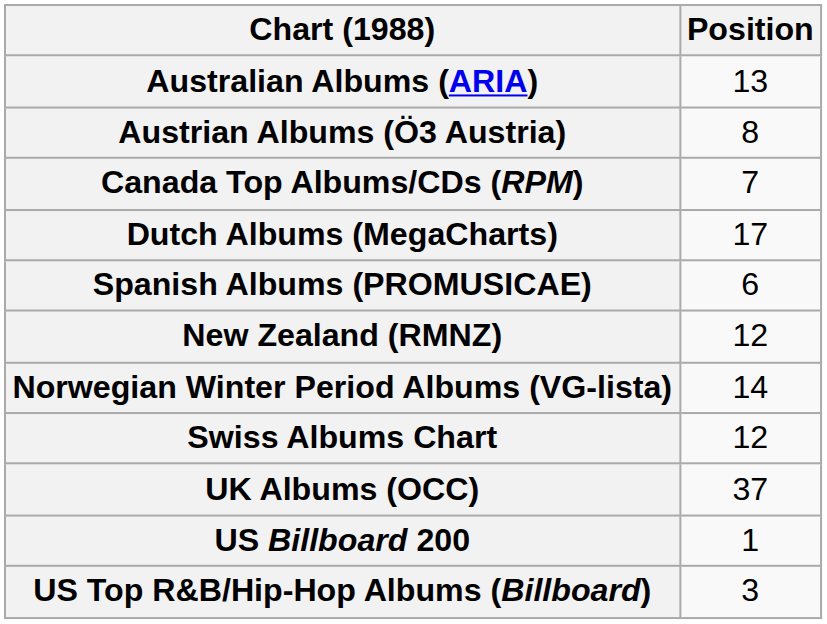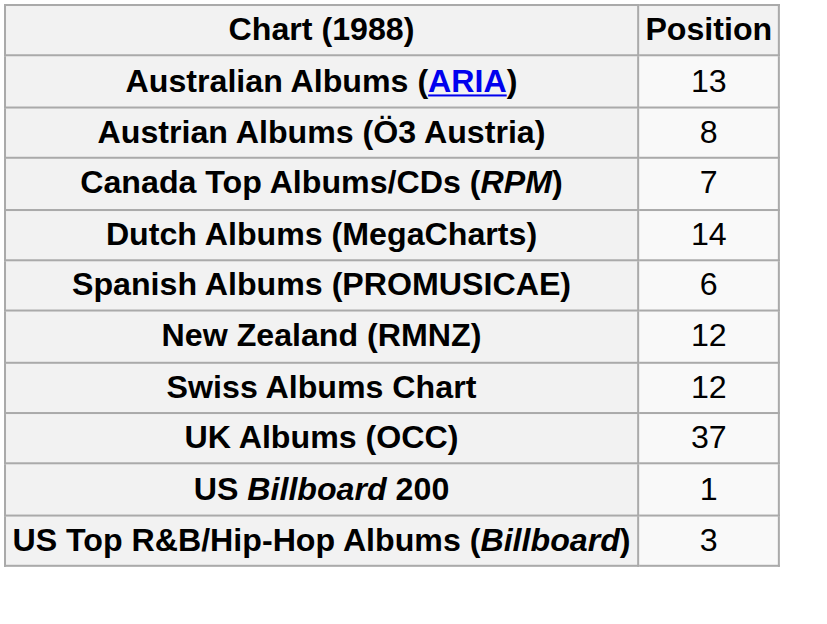Dutch Albums (MegaCharts) | Position: 17 -> 14
- row: Norwegian Winter Period Albums (VG-lista) | 14
